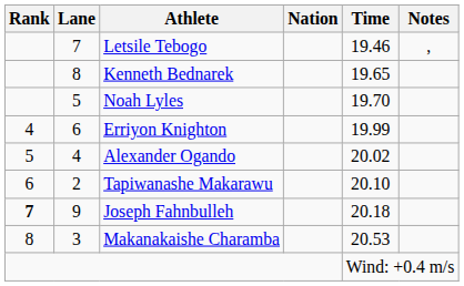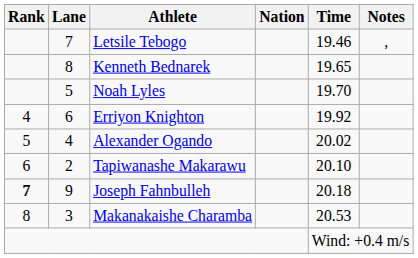Erriyon Knighton | Time: 19.99 -> 19.92
